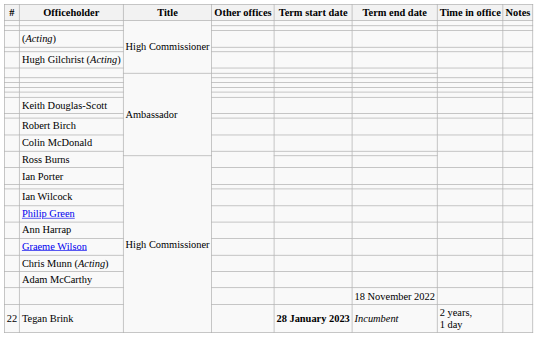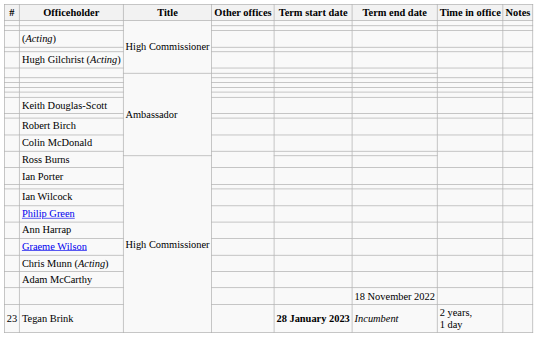Tegan Brink | #: 22 -> 23
